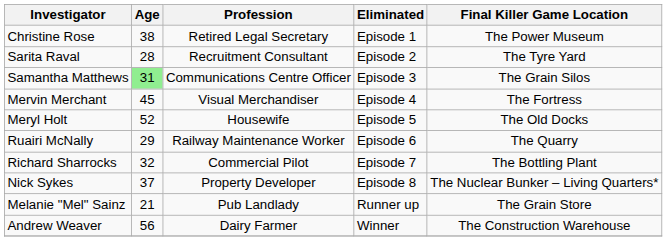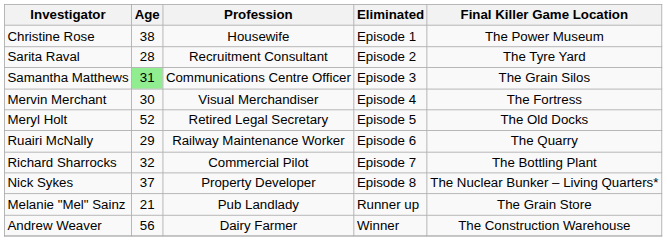Christine Rose | Profession: Retired Legal Secretary -> Housewife
Mervin Merchant | Age: 45 -> 30
Meryl Holt | Profession: Housewife -> Retired Legal Secretary
